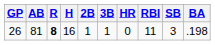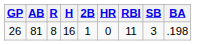- column: 3B | 1
26 | R: bold -> normal
